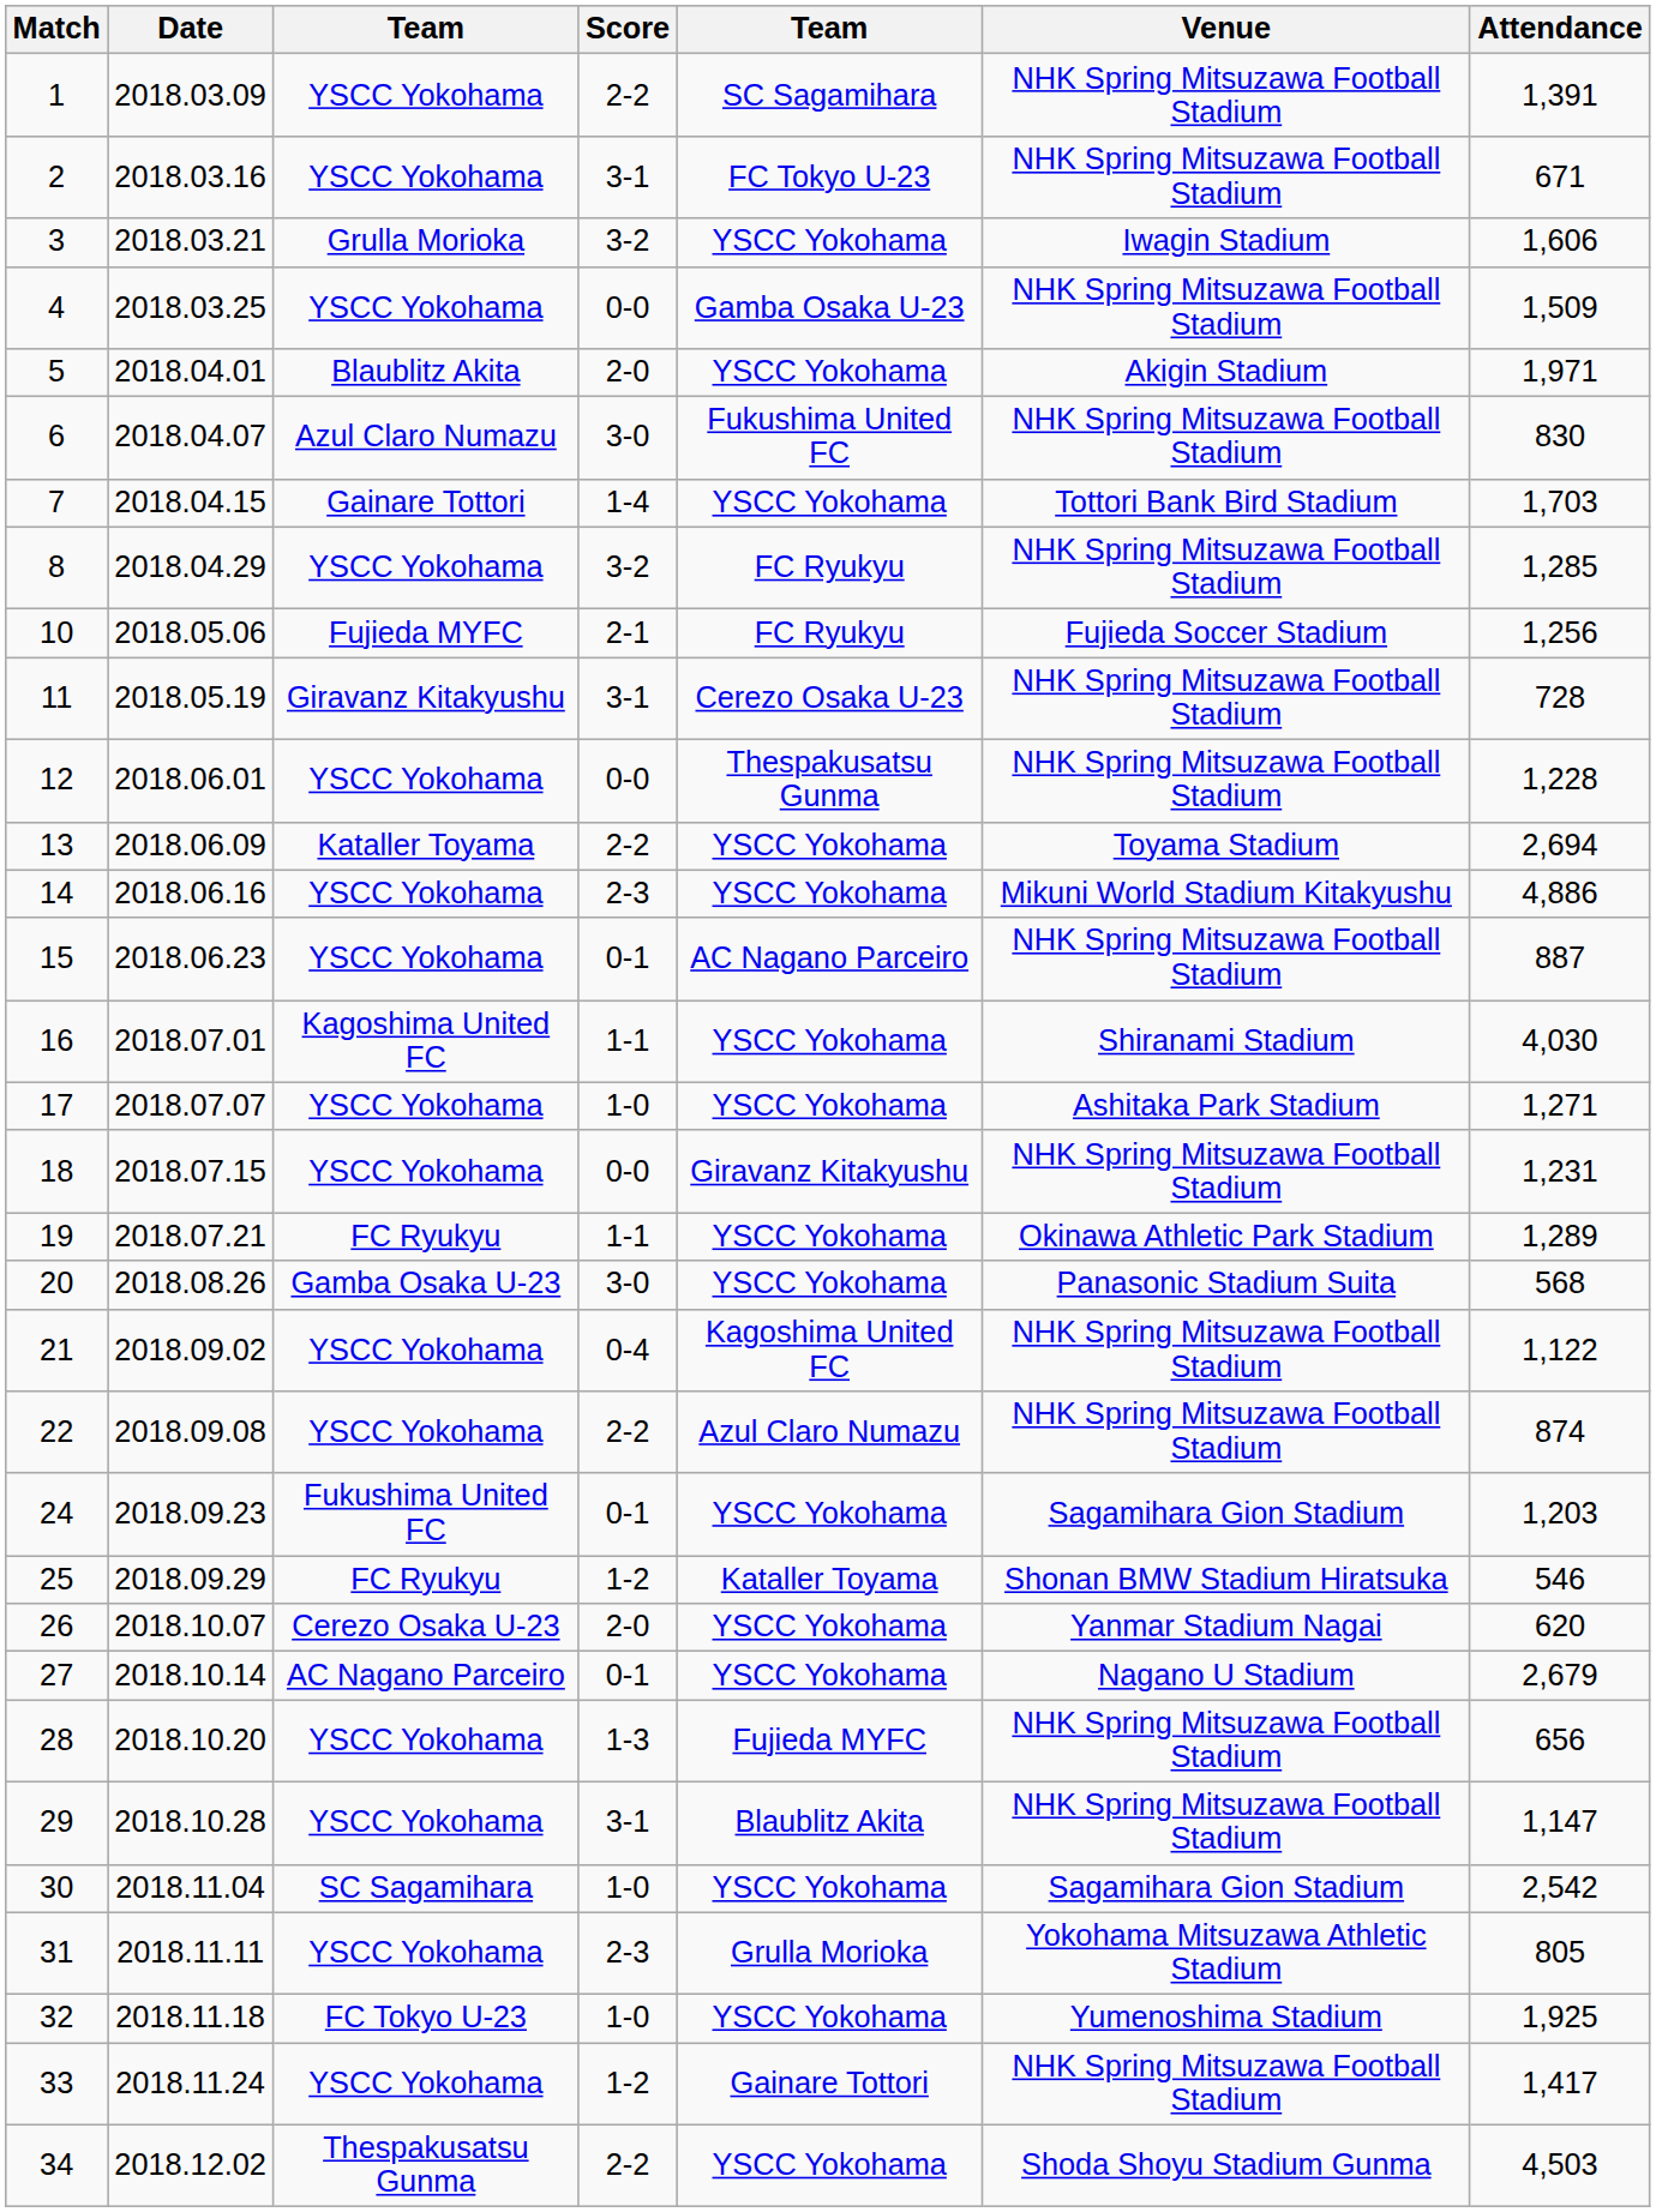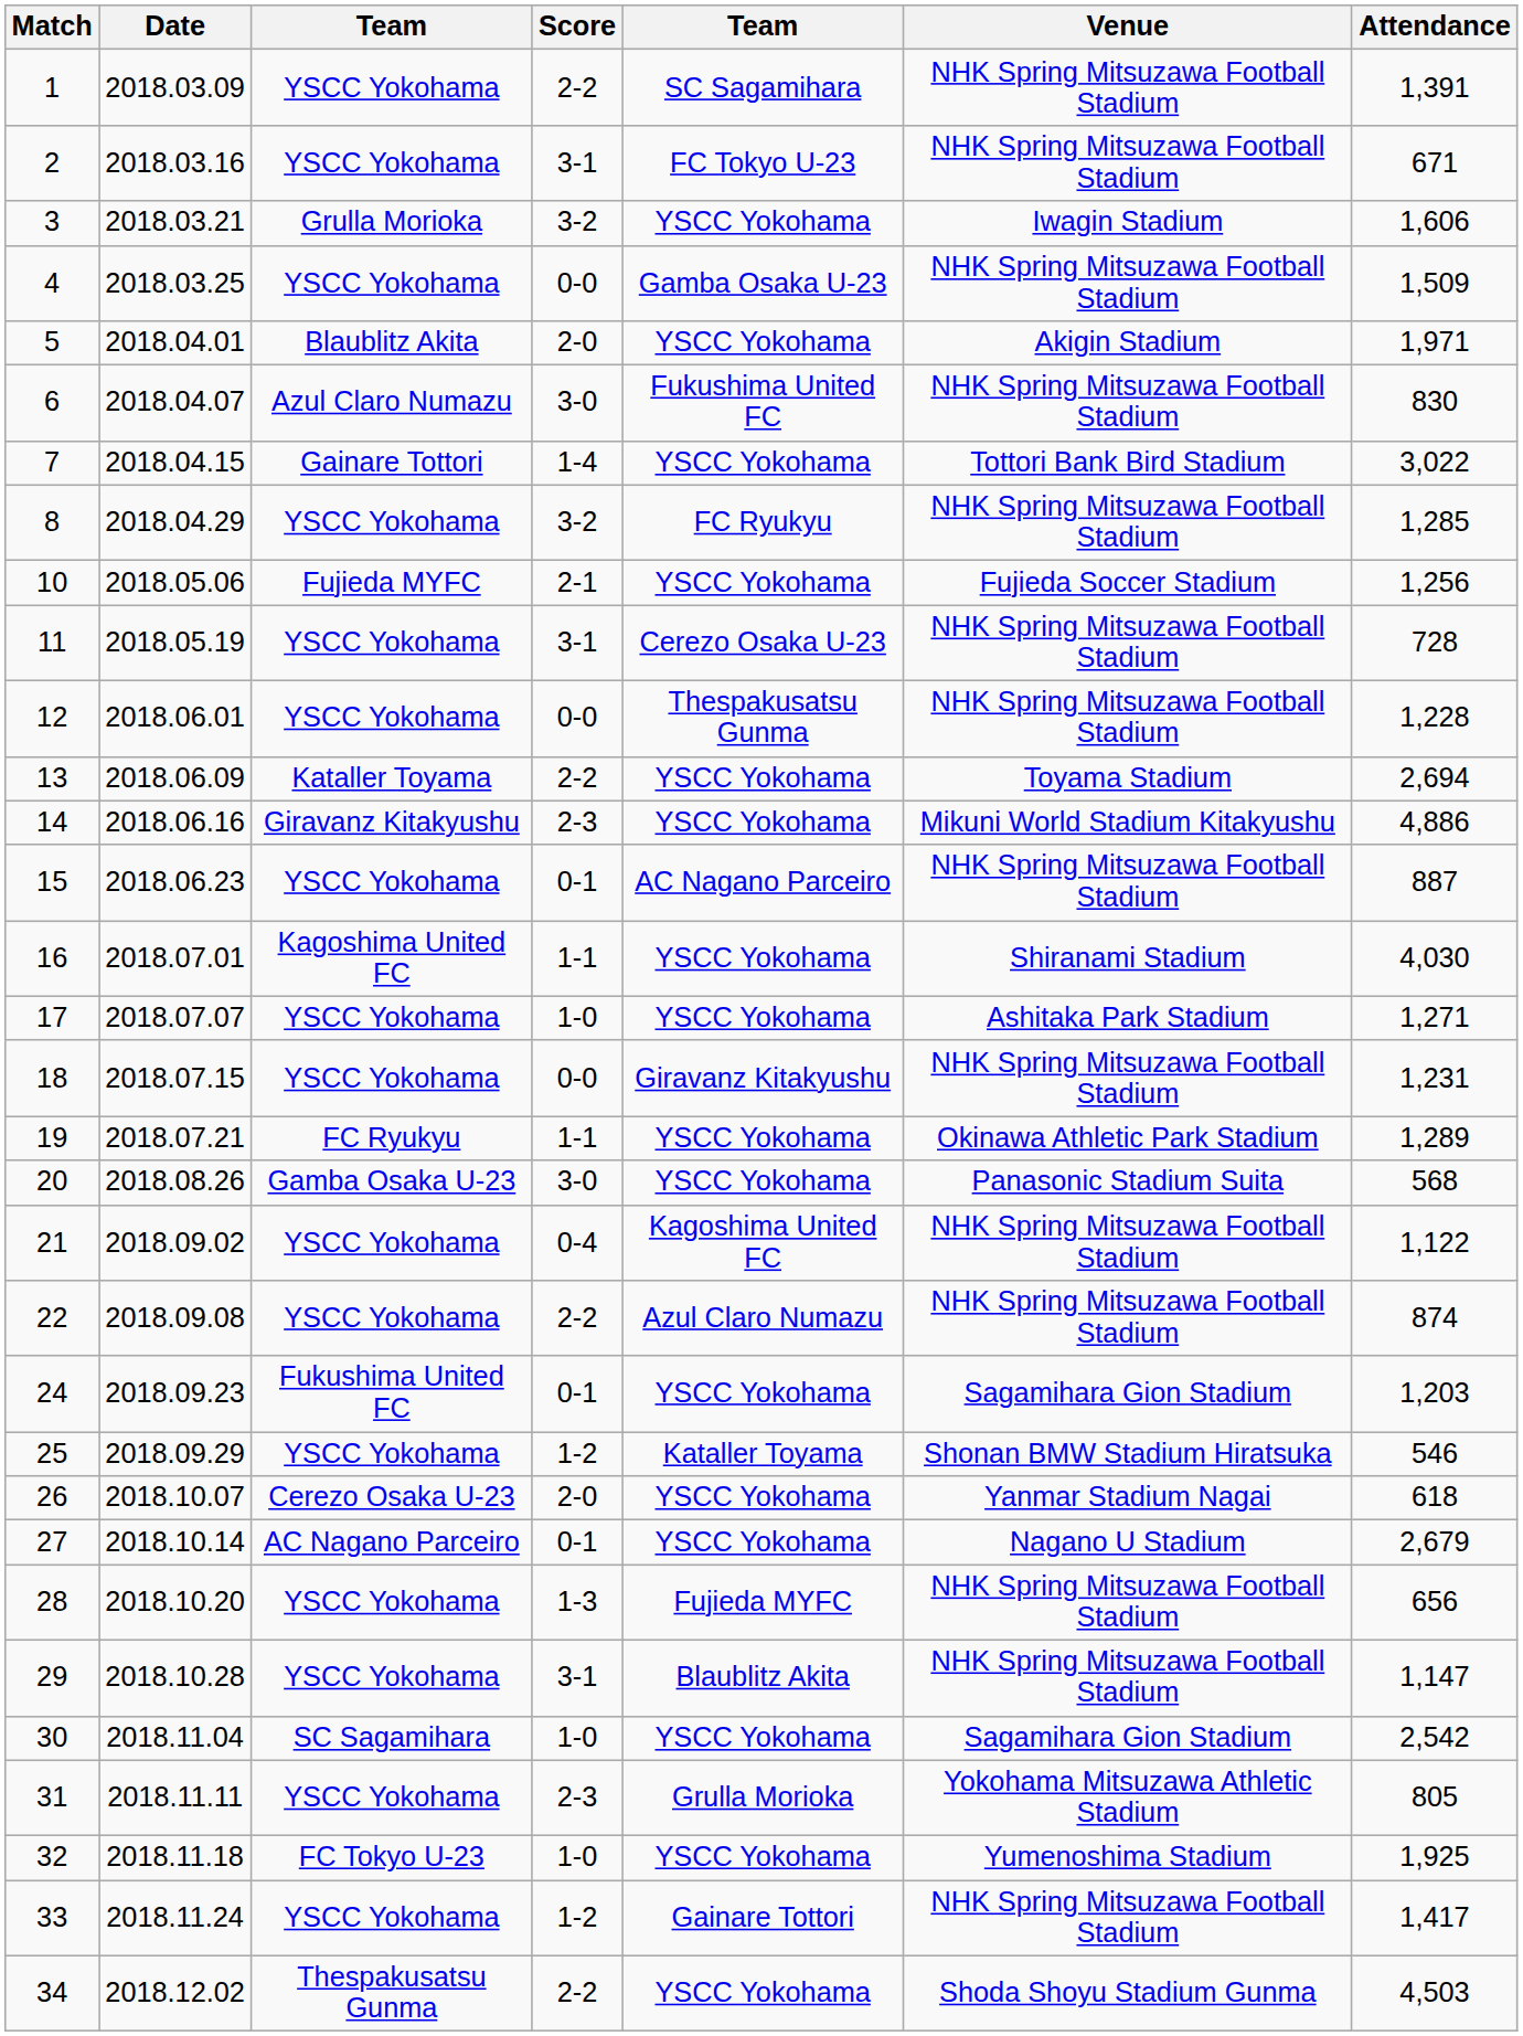7 | Attendance: 1,703 -> 3,022
10 | column 5: FC Ryukyu -> YSCC Yokohama
11 | column 3: Giravanz Kitakyushu -> YSCC Yokohama
14 | column 3: YSCC Yokohama -> Giravanz Kitakyushu
25 | column 3: FC Ryukyu -> YSCC Yokohama
26 | Attendance: 620 -> 618
